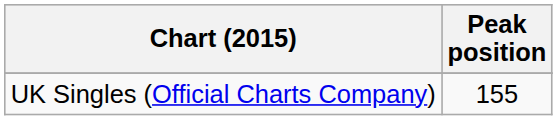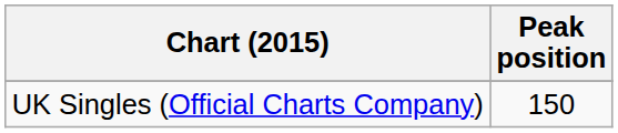UK Singles (Official Charts Company) | Peak position: 155 -> 150
